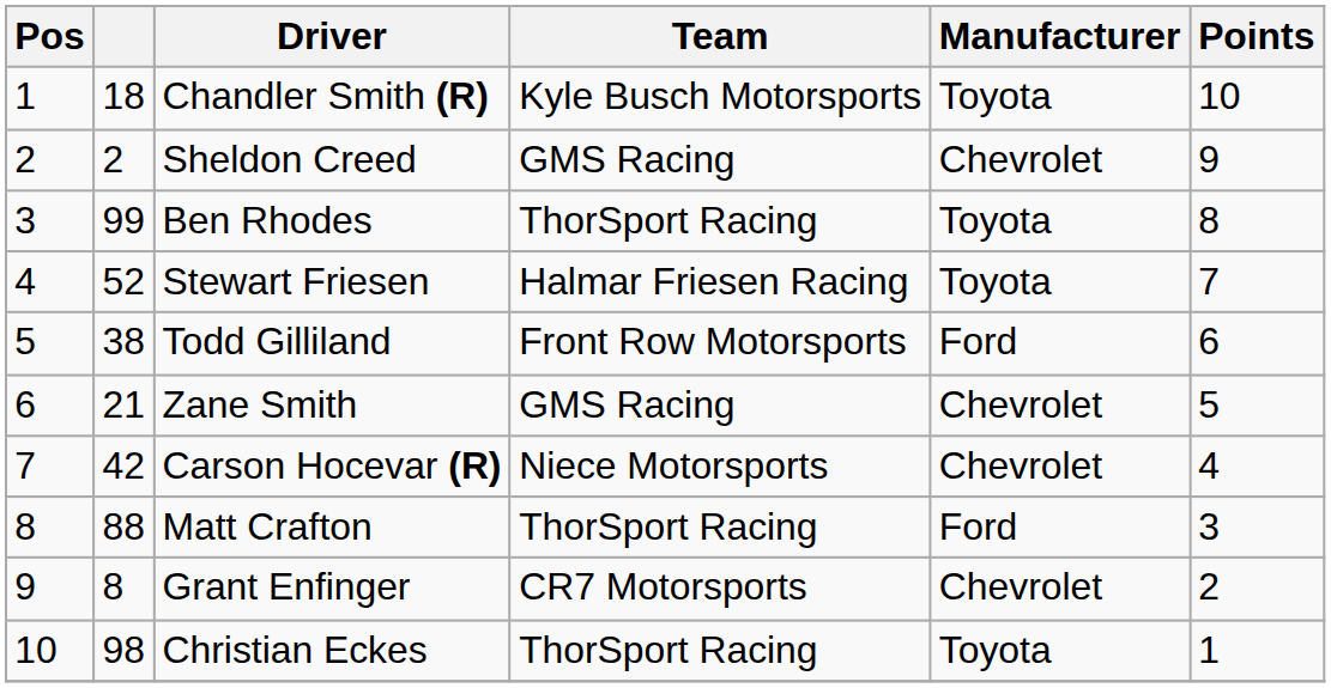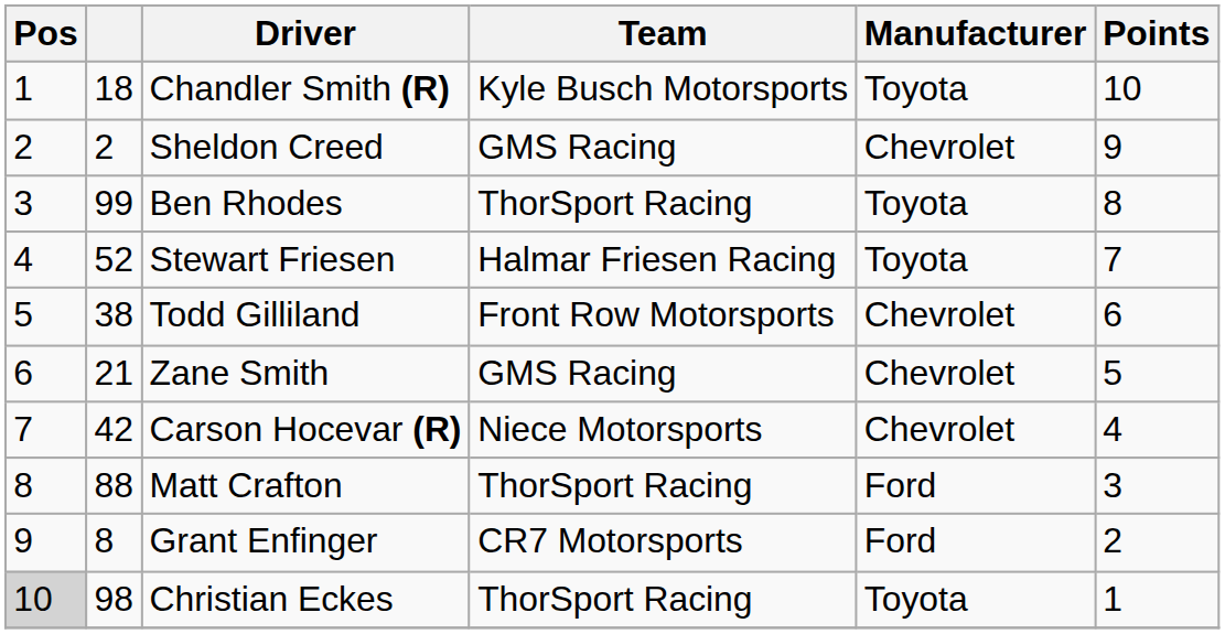Todd Gilliland | Manufacturer: Ford -> Chevrolet
Grant Enfinger | Manufacturer: Chevrolet -> Ford
Christian Eckes | Pos: no background -> lightgrey background
